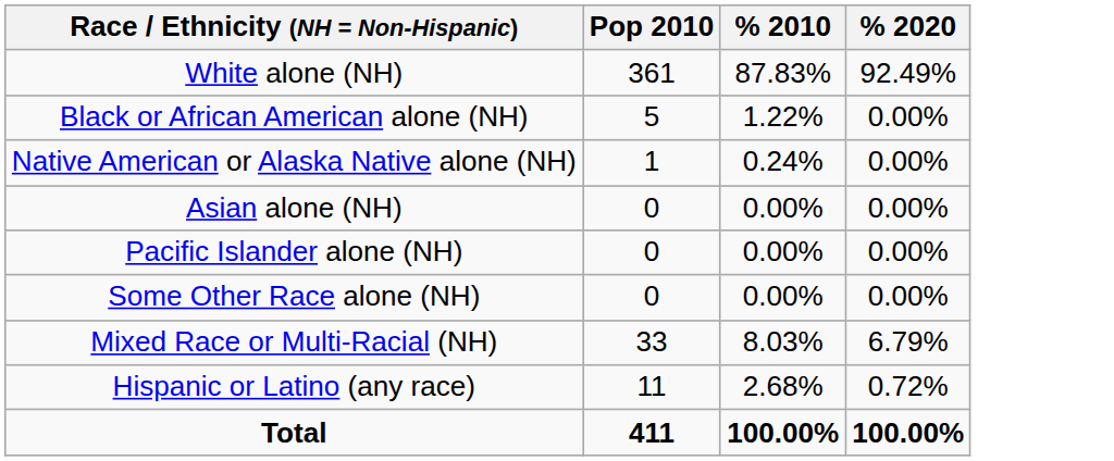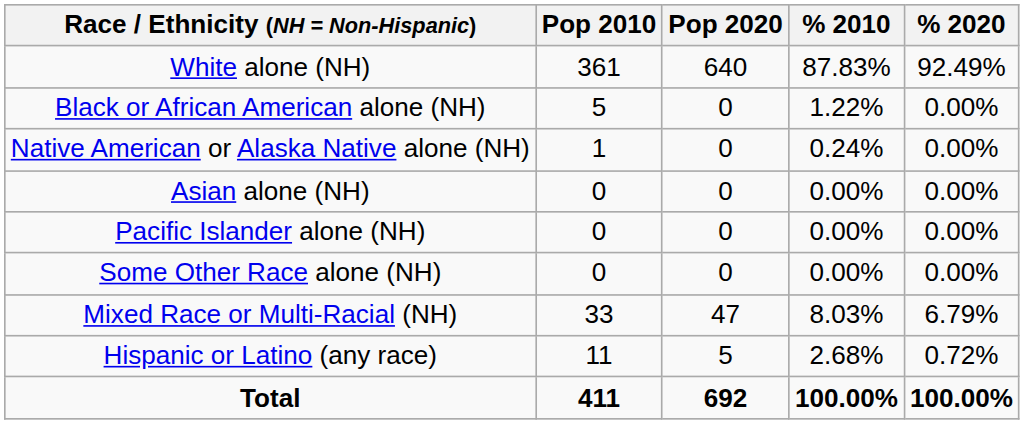+ column: Pop 2020 | 640 | 0 | 0 | 0 | 0 | 0 | 47 | 5 | 692
